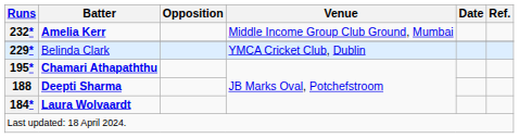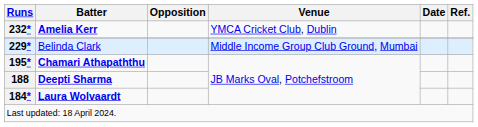Amelia Kerr | Venue: Middle Income Group Club Ground, Mumbai -> YMCA Cricket Club, Dublin
Belinda Clark | Venue: YMCA Cricket Club, Dublin -> Middle Income Group Club Ground, Mumbai
